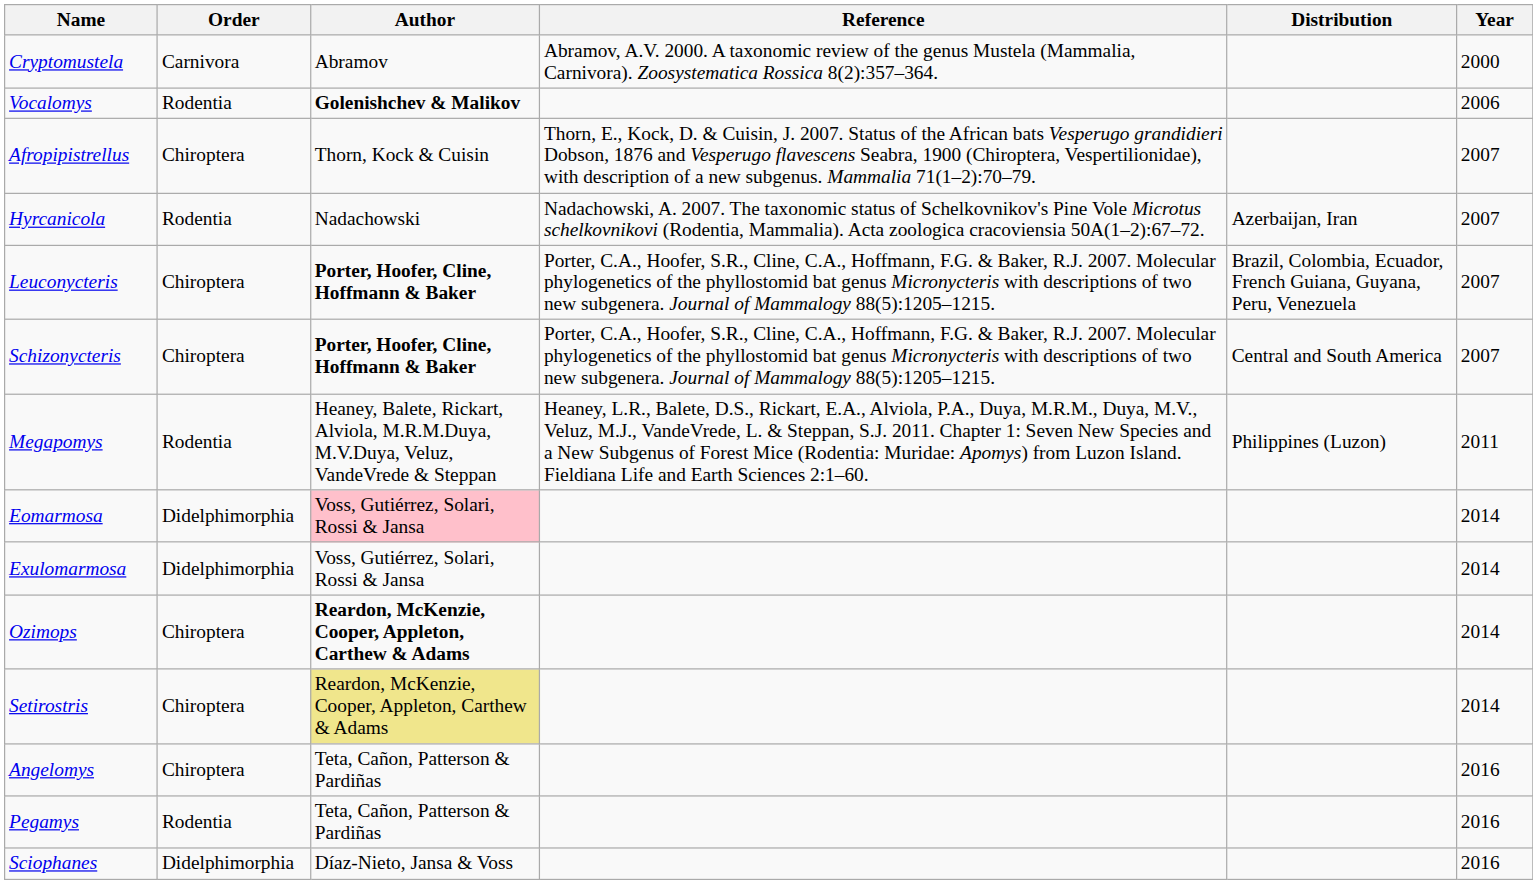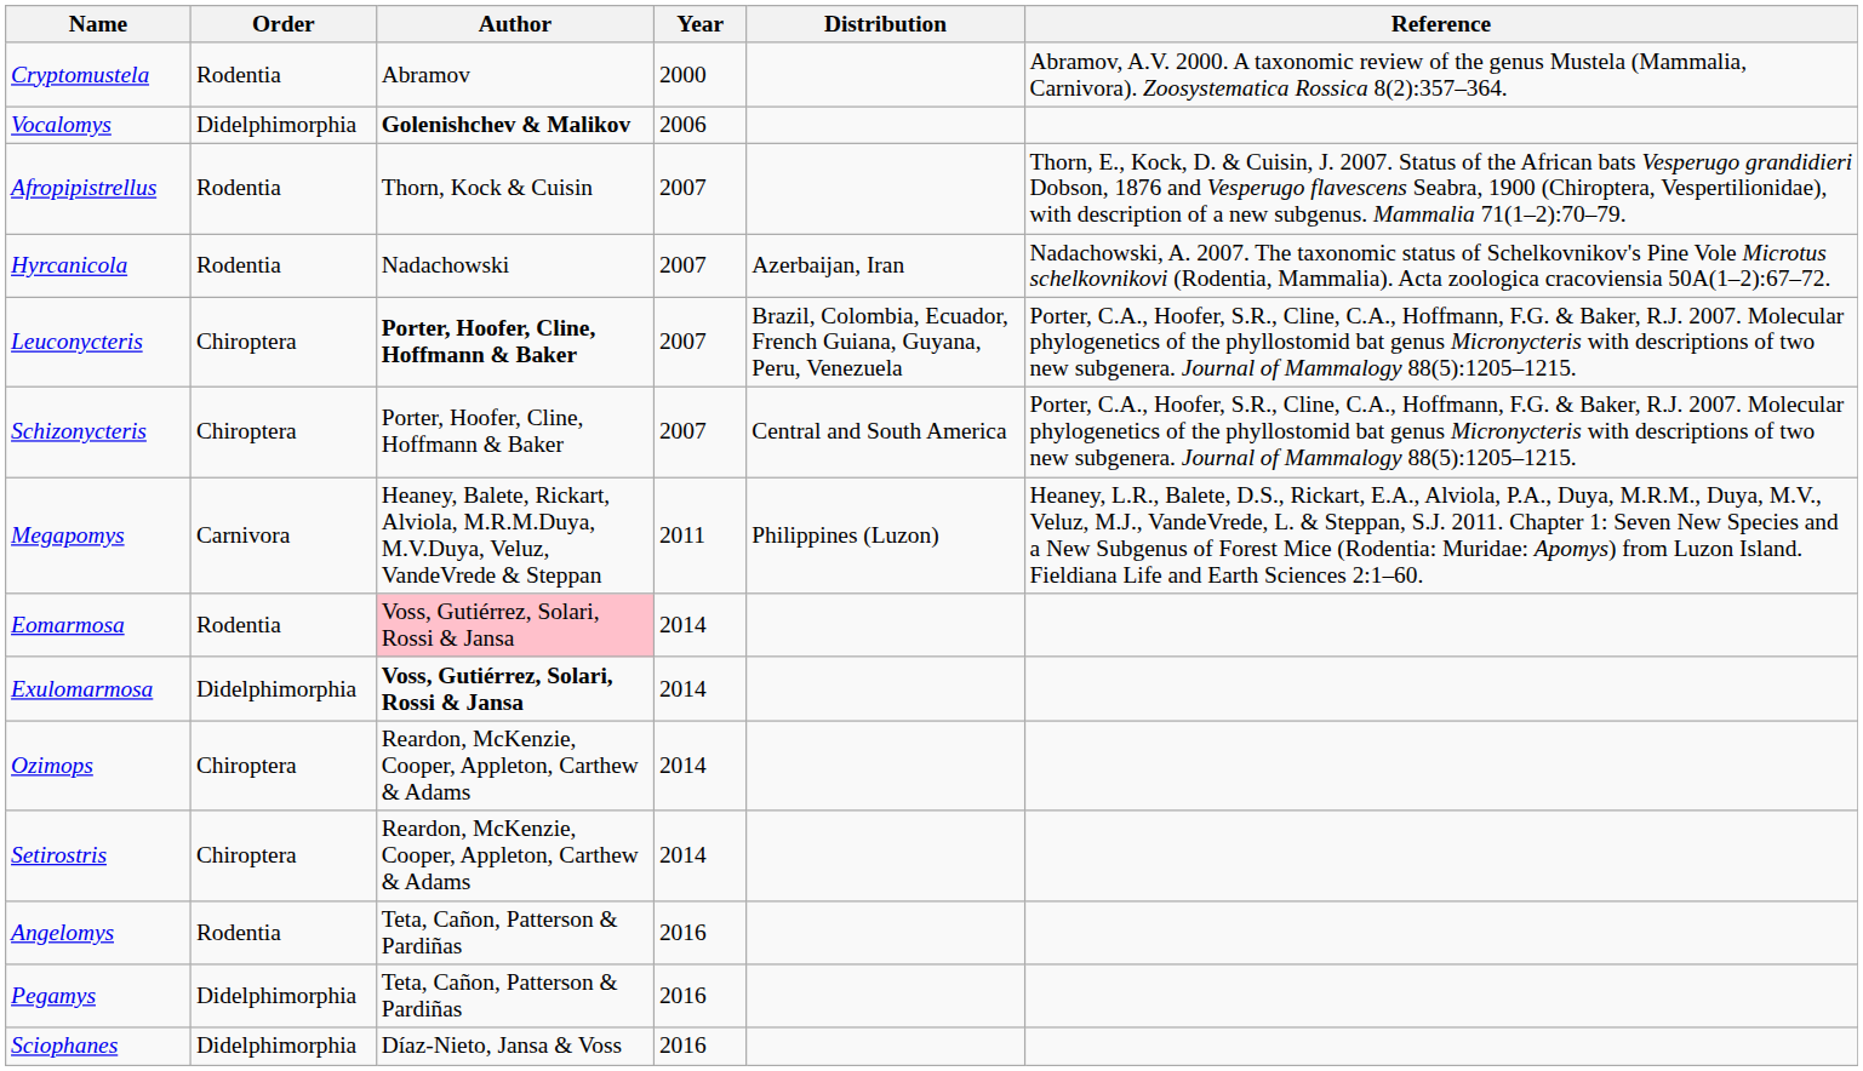columns swapped: Year <-> Reference
Cryptomustela | Order: Carnivora -> Rodentia
Vocalomys | Order: Rodentia -> Didelphimorphia
Afropipistrellus | Order: Chiroptera -> Rodentia
Schizonycteris | Author: bold -> normal
Megapomys | Order: Rodentia -> Carnivora
Eomarmosa | Order: Didelphimorphia -> Rodentia
Exulomarmosa | Author: normal -> bold
Ozimops | Author: bold -> normal
Setirostris | Author: khaki background -> no background
Angelomys | Order: Chiroptera -> Rodentia
Pegamys | Order: Rodentia -> Didelphimorphia
